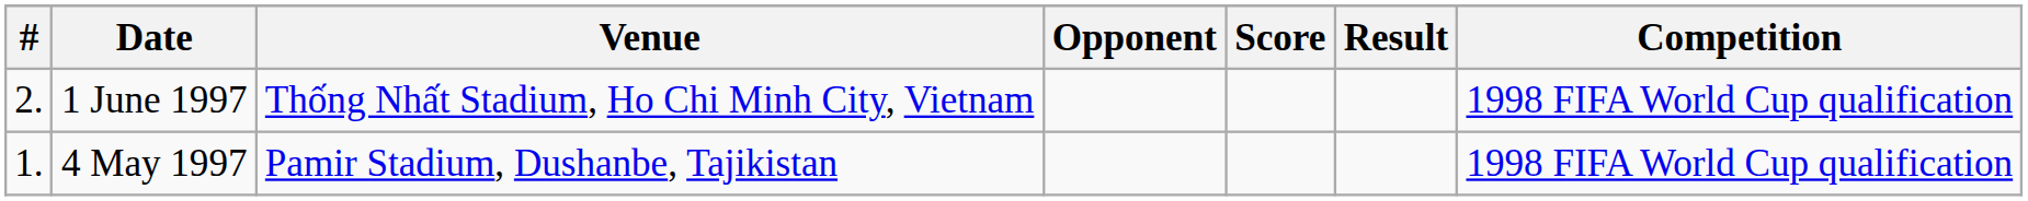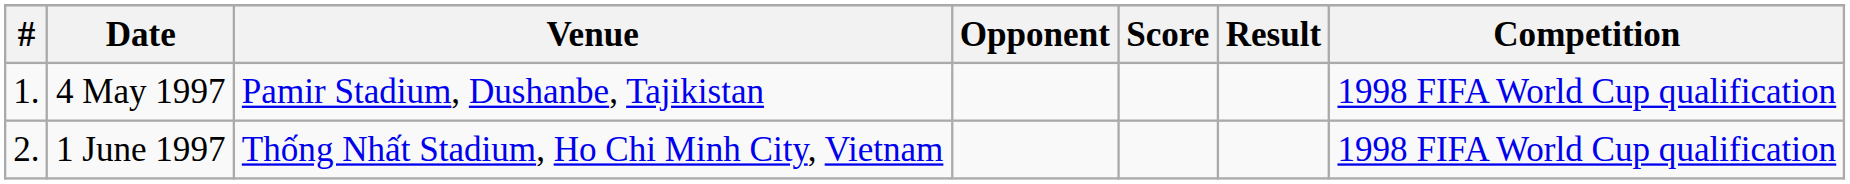rows swapped: 4 May 1997 <-> 1 June 1997
